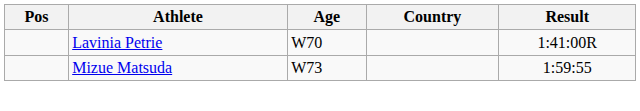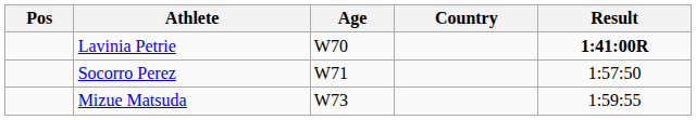Lavinia Petrie | Result: normal -> bold
+ row: Socorro Perez | W71 | 1:57:50
